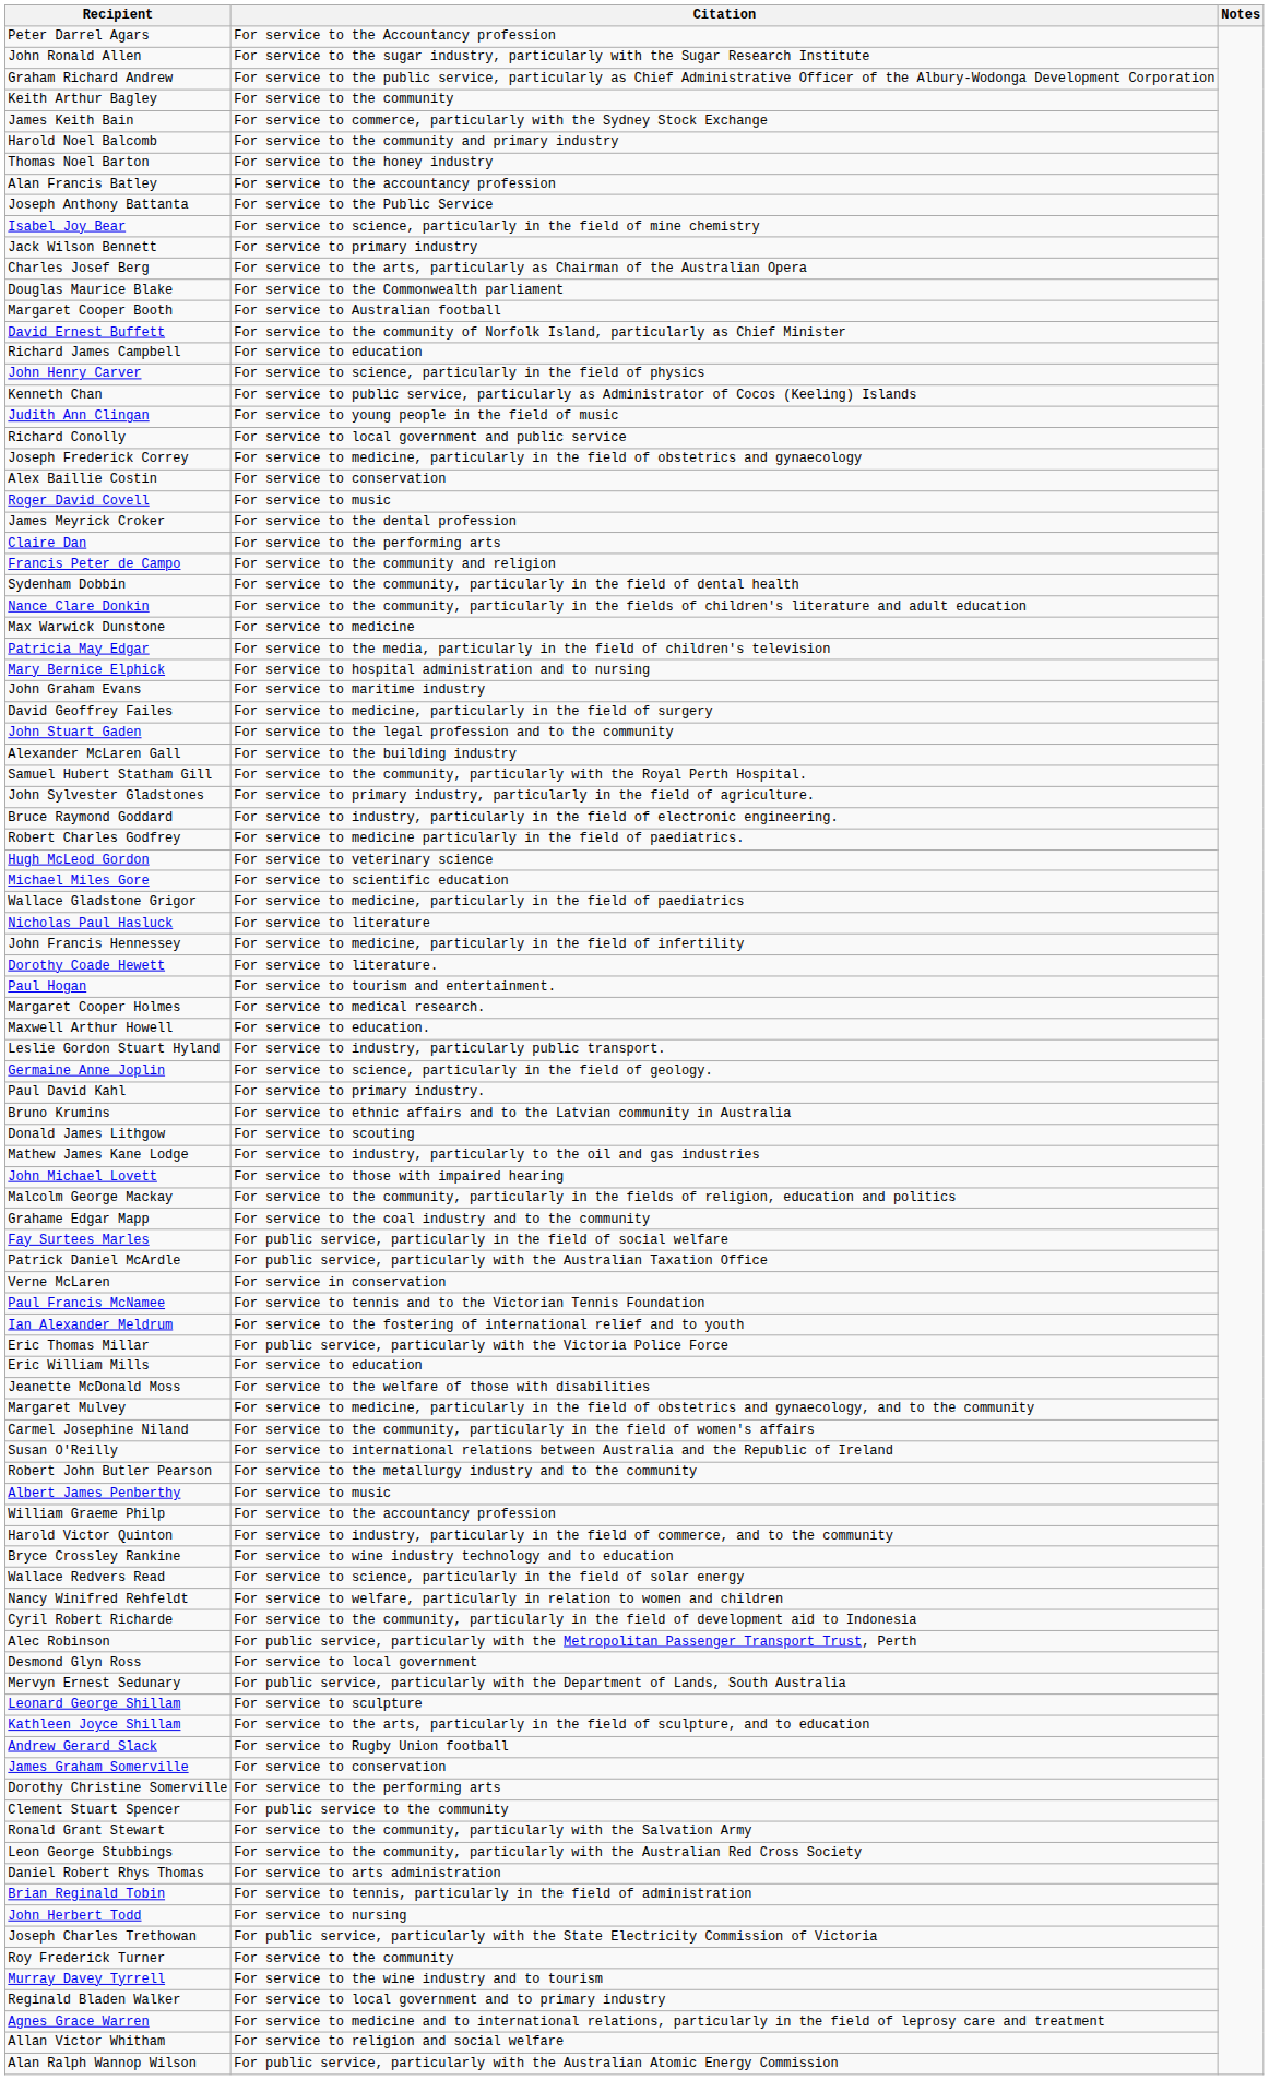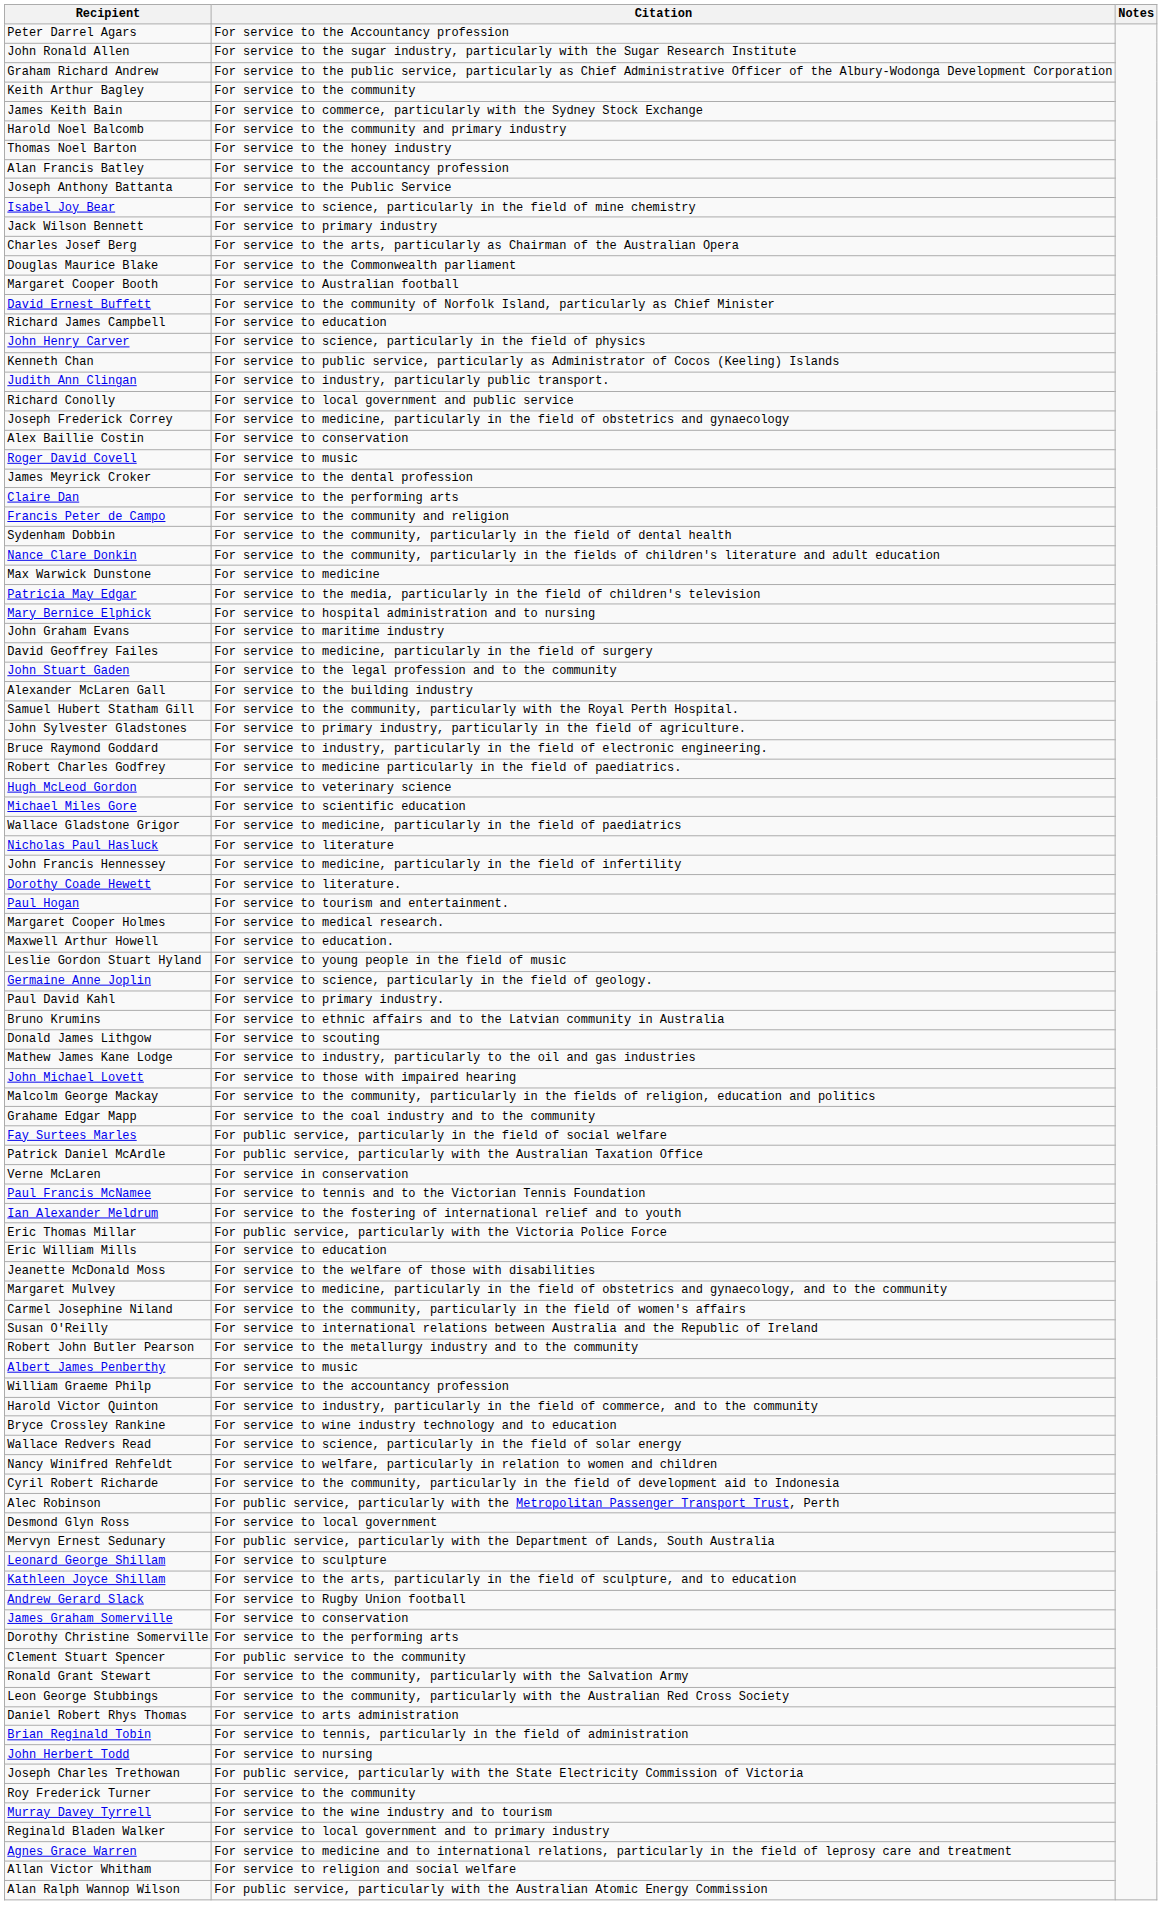Judith Ann Clingan | Citation: For service to young people in the field of music -> For service to industry, particularly public transport.
Leslie Gordon Stuart Hyland | Citation: For service to industry, particularly public transport. -> For service to young people in the field of music
